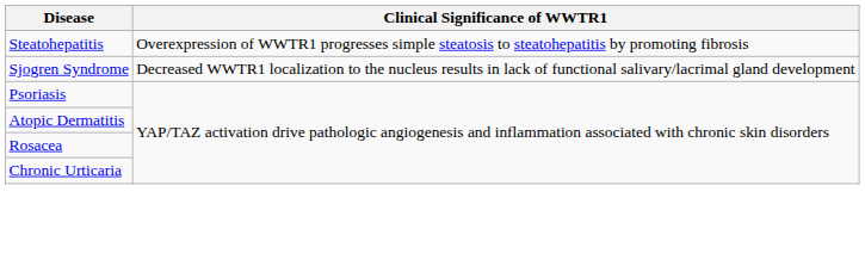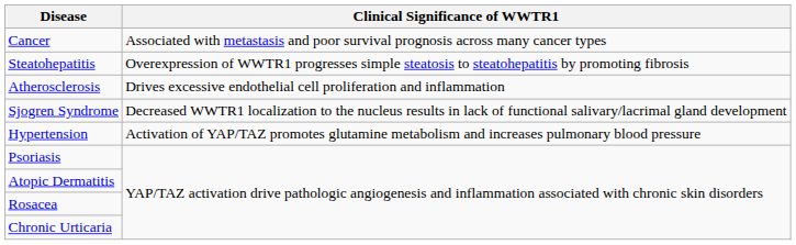+ row: Cancer | Associated with metastasis and poor survival prognosis across many cancer types
+ row: Atherosclerosis | Drives excessive endothelial cell proliferation and inflammation
+ row: Hypertension | Activation of YAP/TAZ promotes glutamine metabolism and increases pulmonary blood pressure
